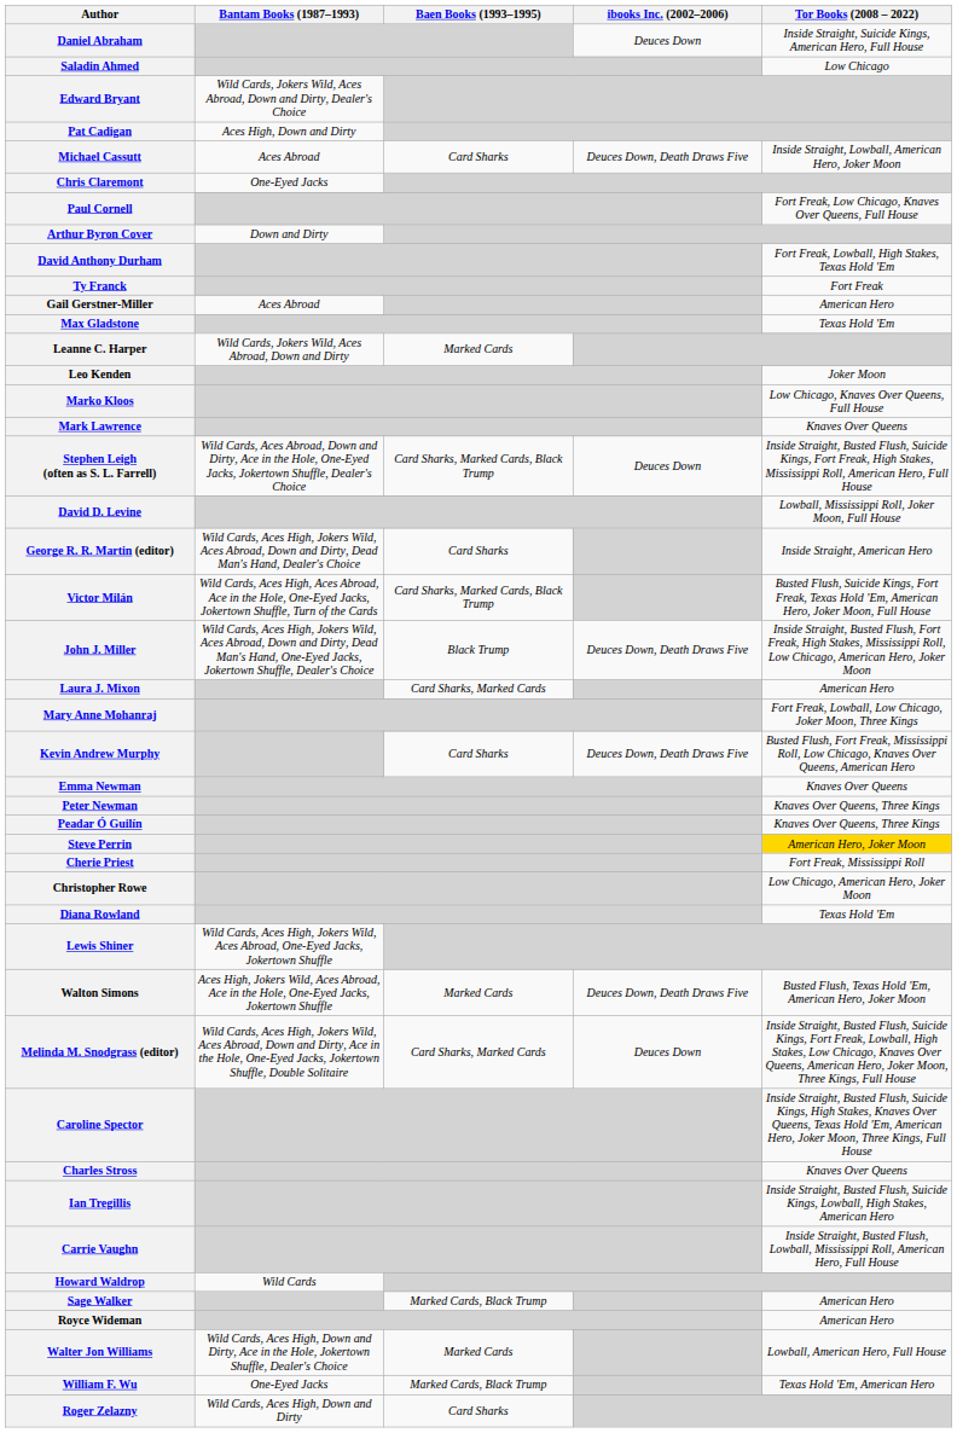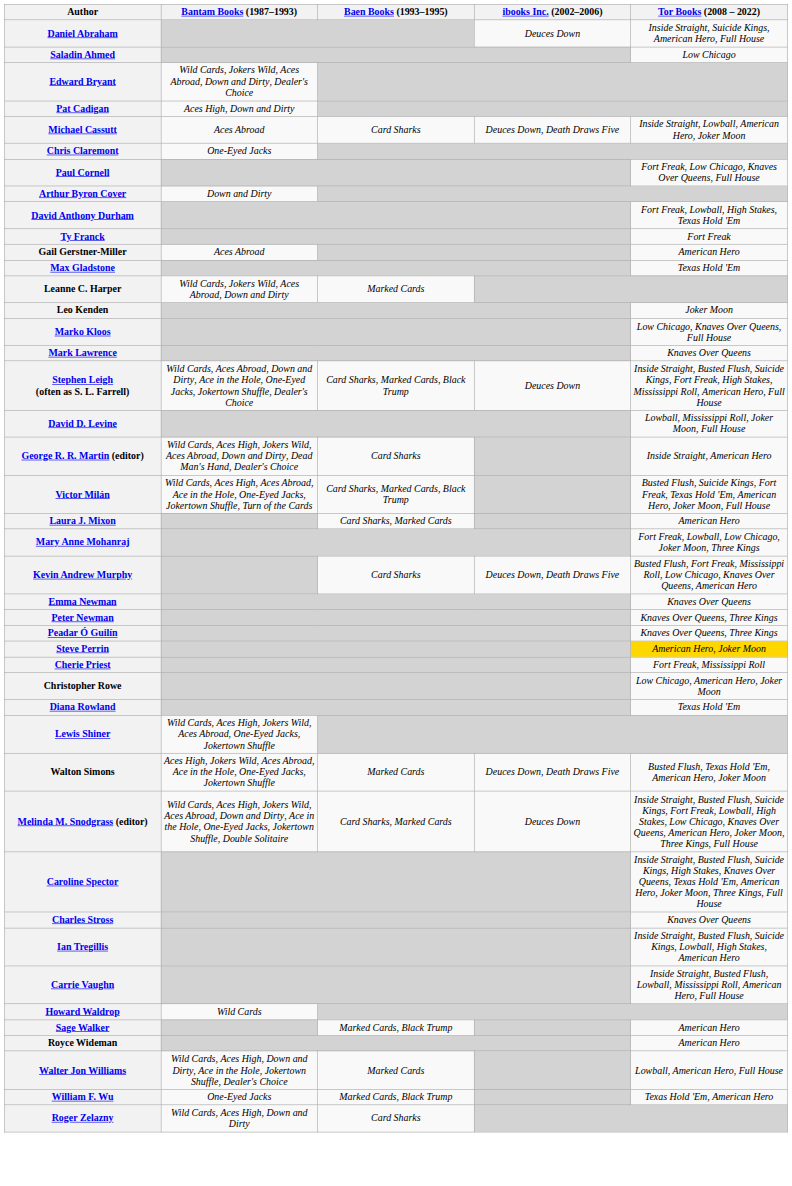- row: John J. Miller | Wild Cards, Aces High, Jokers Wild, Aces Abroad, Down and Dirty, Dead Man's Hand, One-Eyed Jacks, Jokertown Shuffle, Dealer's Choice | Black Trump | Deuces Down, Death Draws Five | Inside Straight, Busted Flush, Fort Freak, High Stakes, Mississippi Roll, Low Chicago, American Hero, Joker Moon
